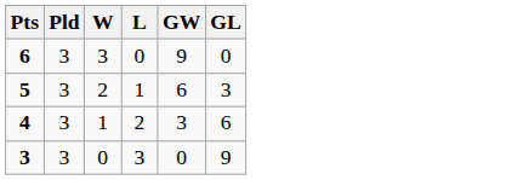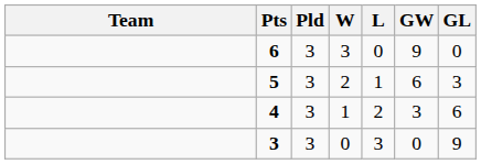+ column: Team
